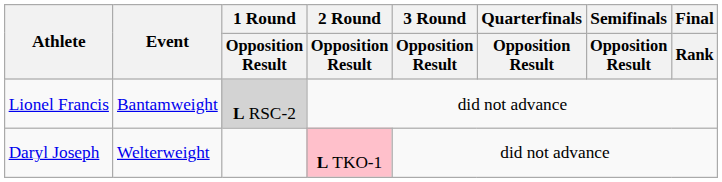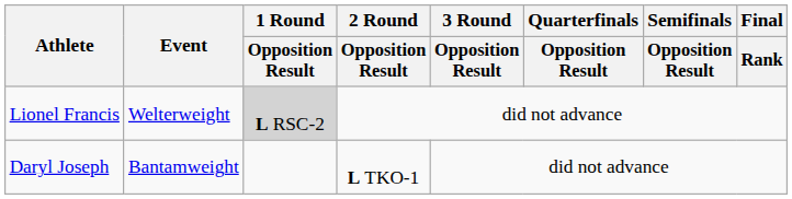Lionel Francis | Event: Bantamweight -> Welterweight
Daryl Joseph | Event: Welterweight -> Bantamweight
Daryl Joseph | 2 Round / Opposition Result: pink background -> no background
